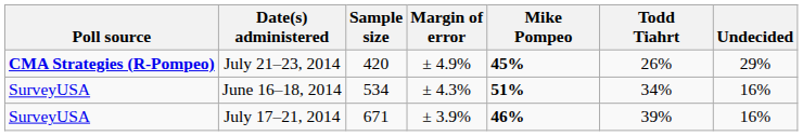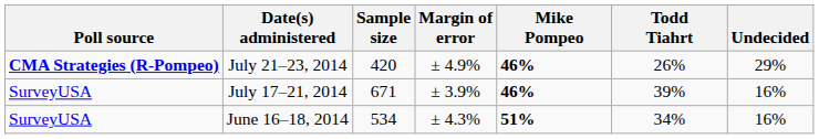July 21–23, 2014 | Mike Pompeo: 45% -> 46%
rows swapped: July 17–21, 2014 <-> June 16–18, 2014
